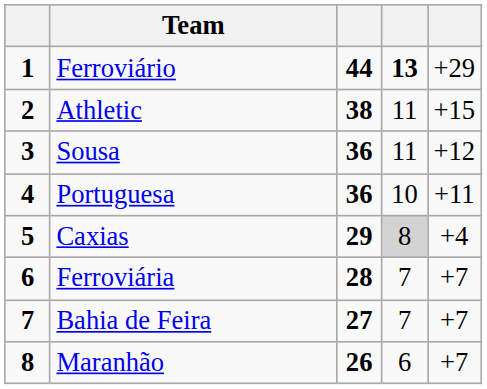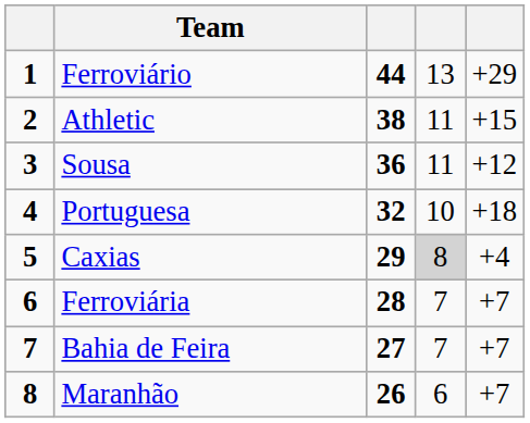Ferroviário | column 4: bold -> normal
Portuguesa | column 3: 36 -> 32
Portuguesa | column 5: +11 -> +18
